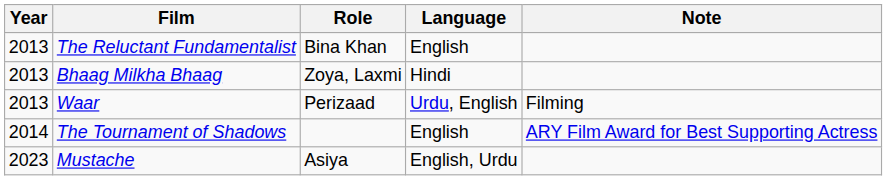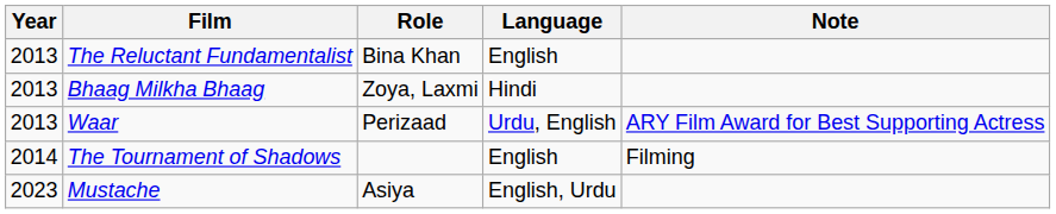Waar | Note: Filming -> ARY Film Award for Best Supporting Actress
The Tournament of Shadows | Note: ARY Film Award for Best Supporting Actress -> Filming
